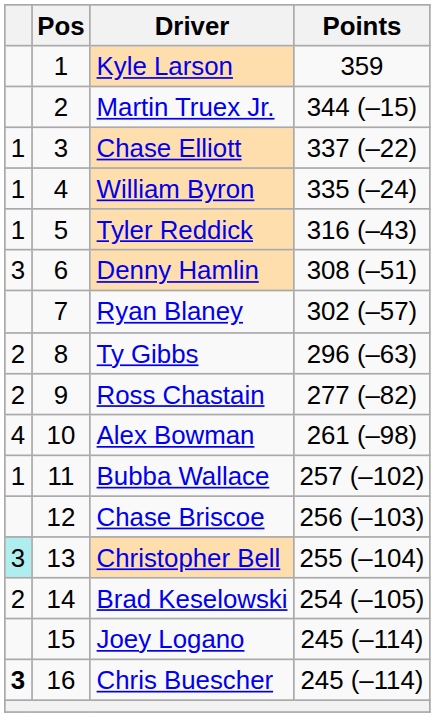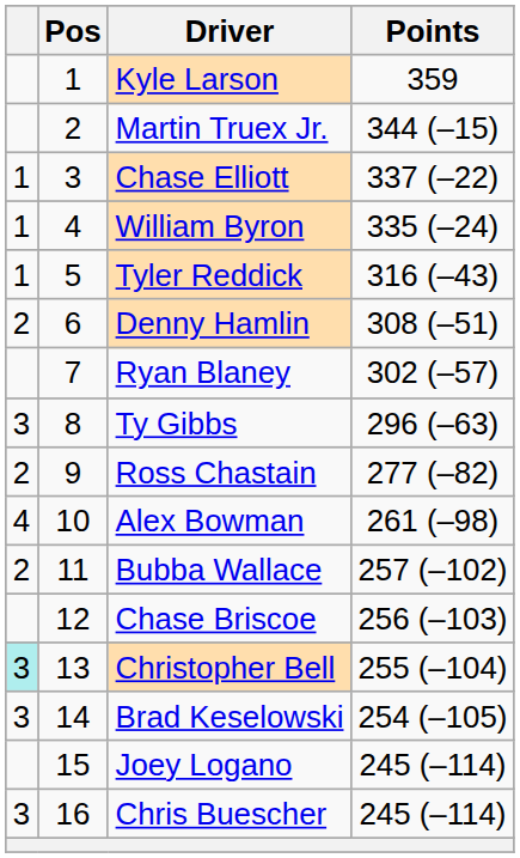Denny Hamlin | column 1: 3 -> 2
Ty Gibbs | column 1: 2 -> 3
Bubba Wallace | column 1: 1 -> 2
Brad Keselowski | column 1: 2 -> 3
Chris Buescher | column 1: bold -> normal
